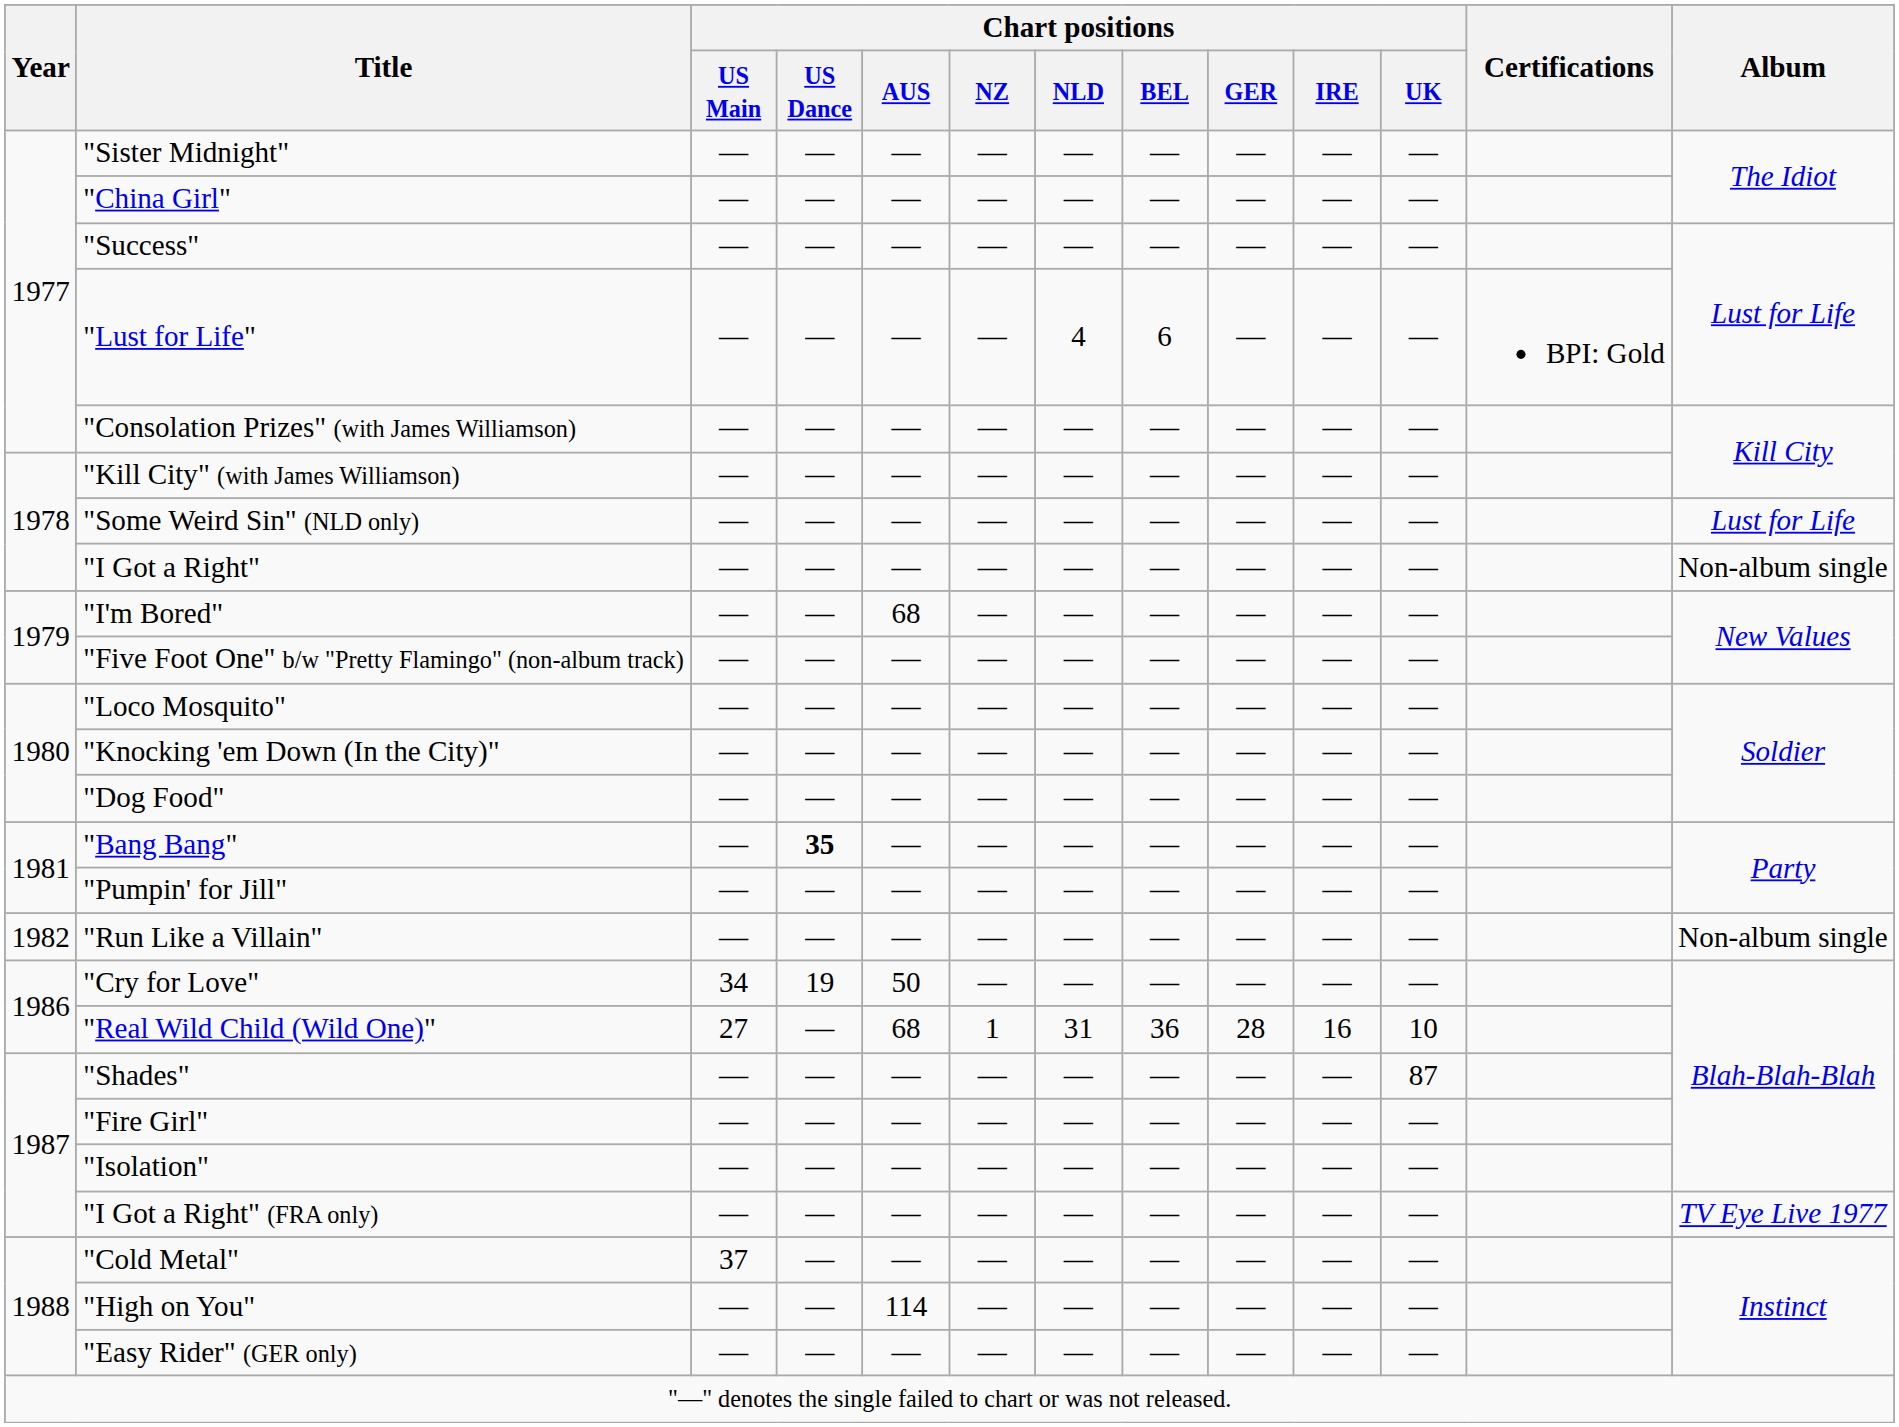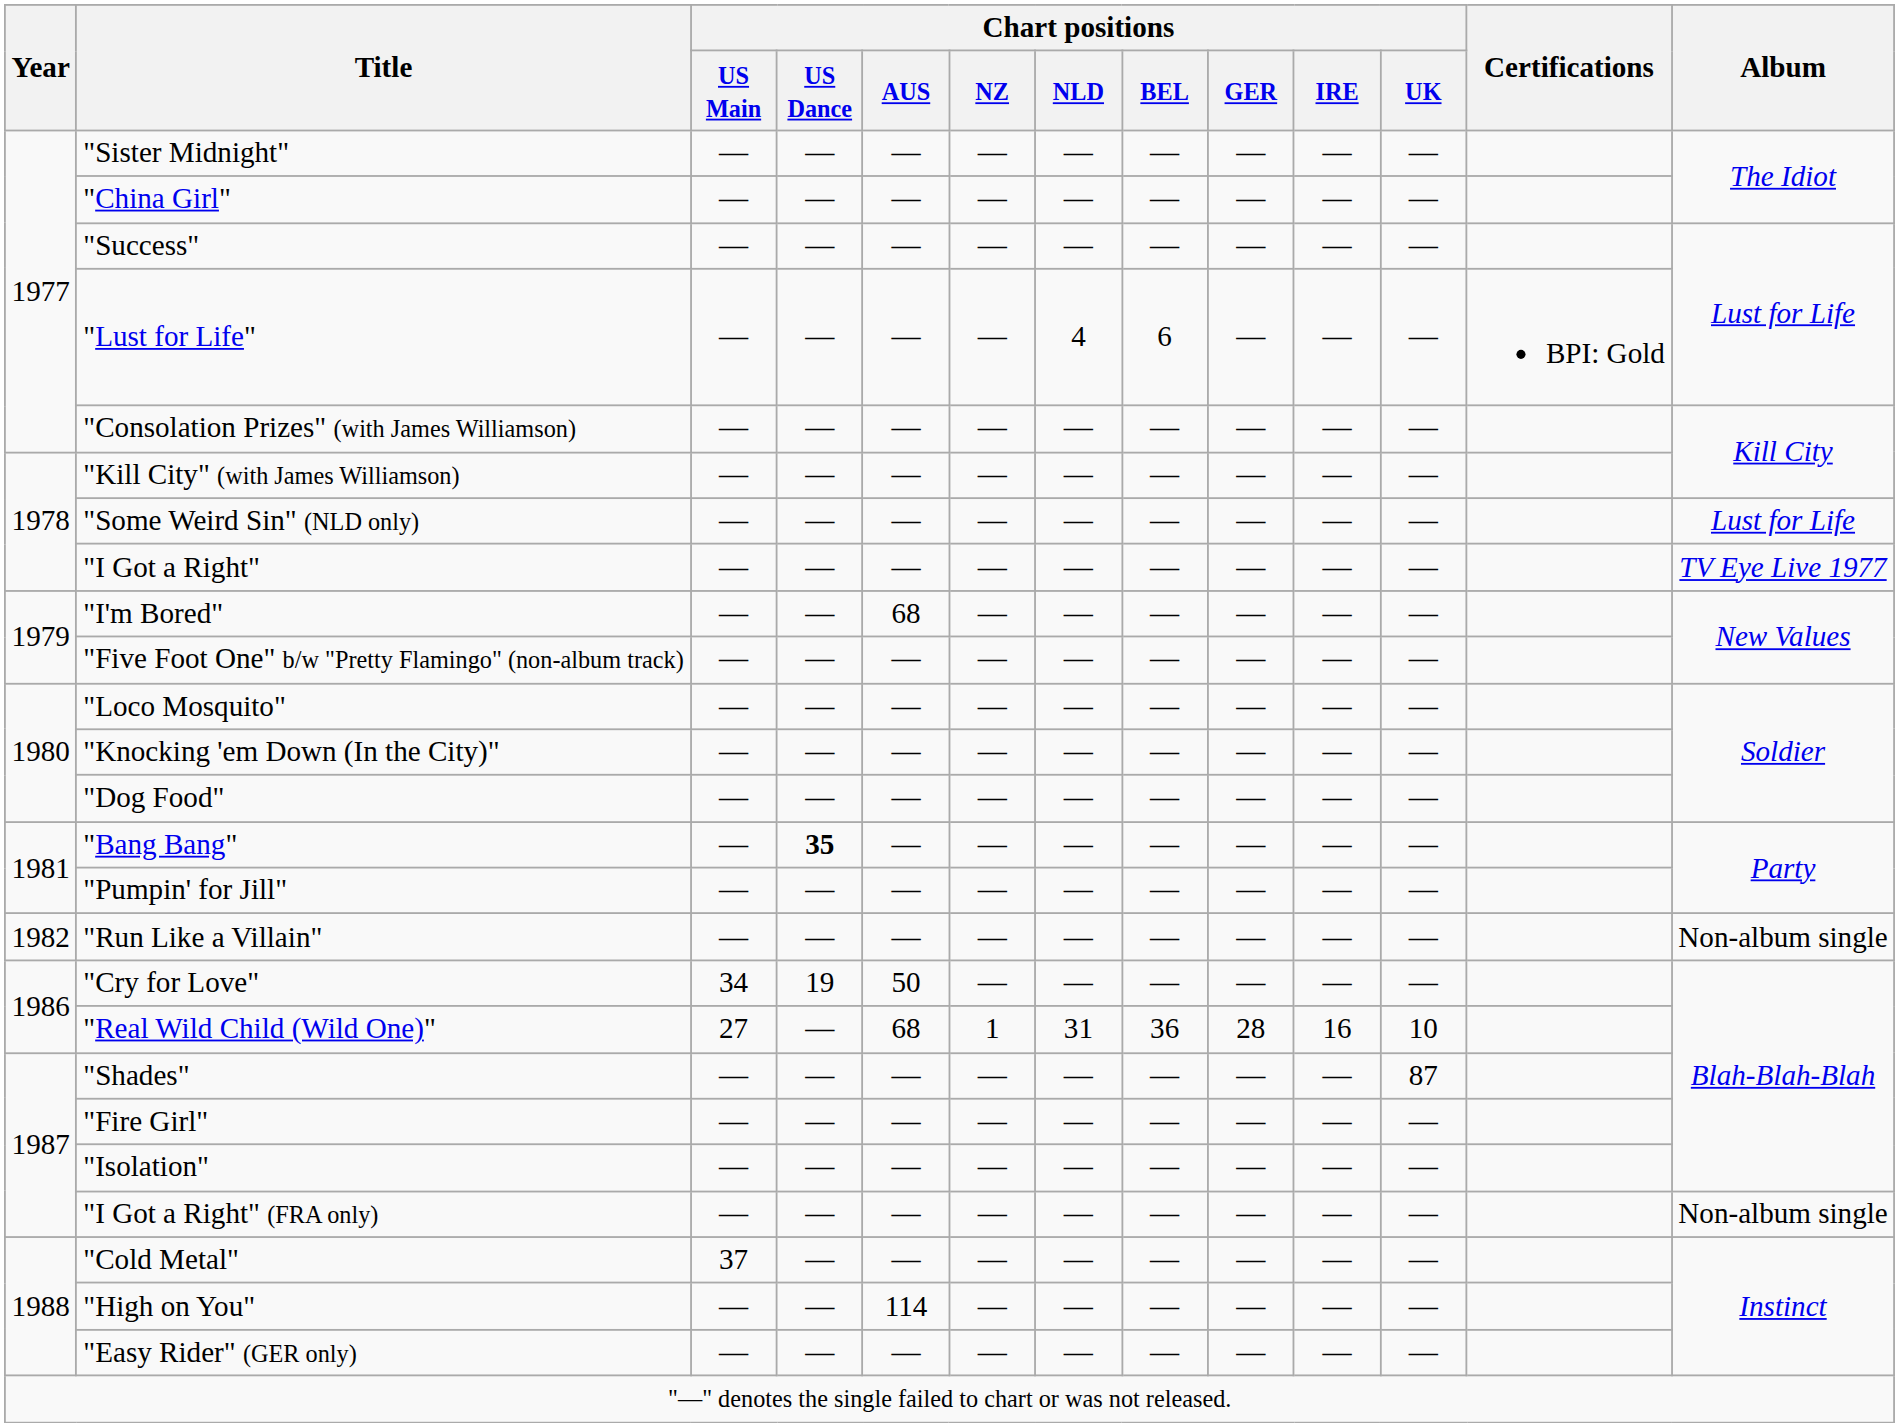"I Got a Right" | Album: Non-album single -> TV Eye Live 1977
"I Got a Right" (FRA only) | Album: TV Eye Live 1977 -> Non-album single
